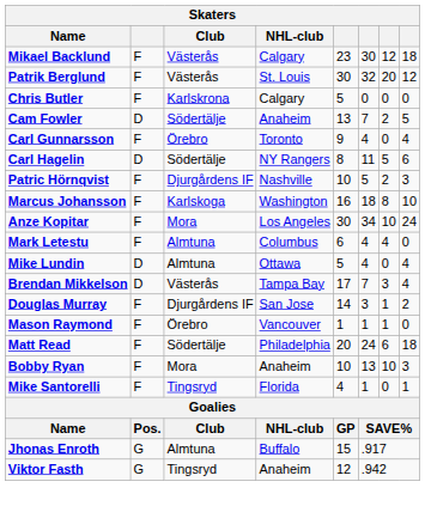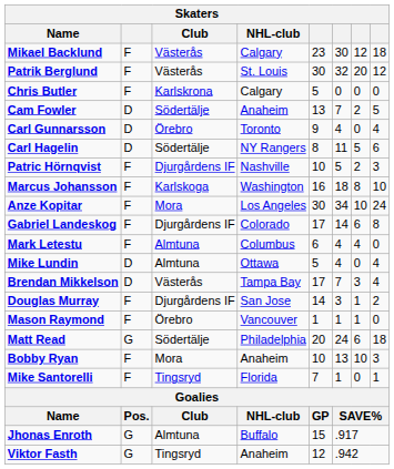Carl Gunnarsson | column 2: F -> D
+ row: Gabriel Landeskog | F | Djurgårdens IF | Colorado | 17 | 14 | 6 | 8
Matt Read | column 2: F -> G
Mike Santorelli | column 5: 4 -> 7
